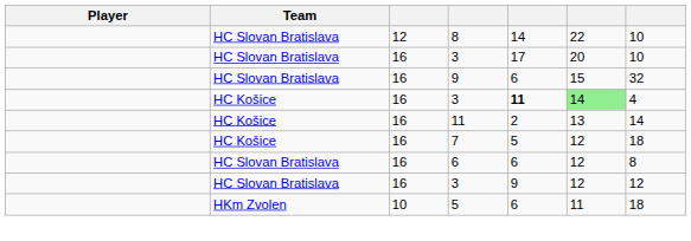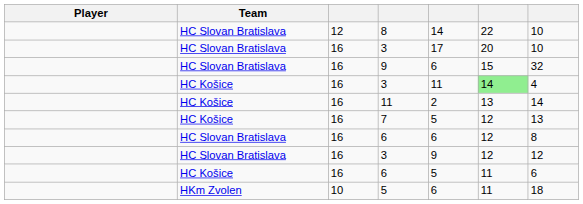HC Košice / 3 | column 5: bold -> normal
7 | column 7: 18 -> 13
+ row: HC Košice | 16 | 6 | 5 | 11 | 6
